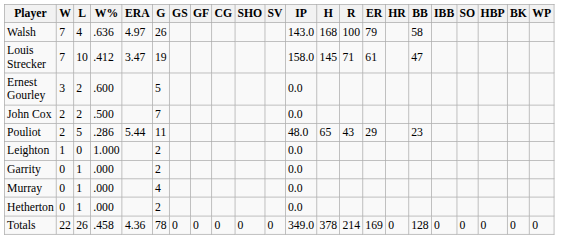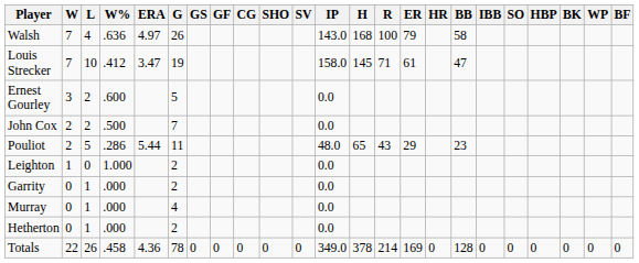+ column: BF | 0
